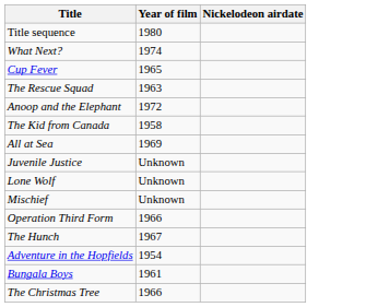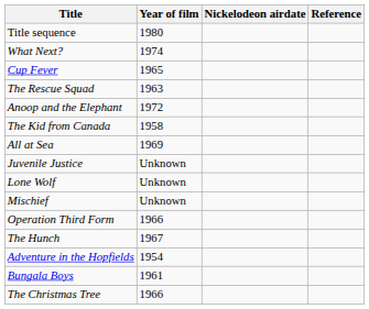+ column: Reference
